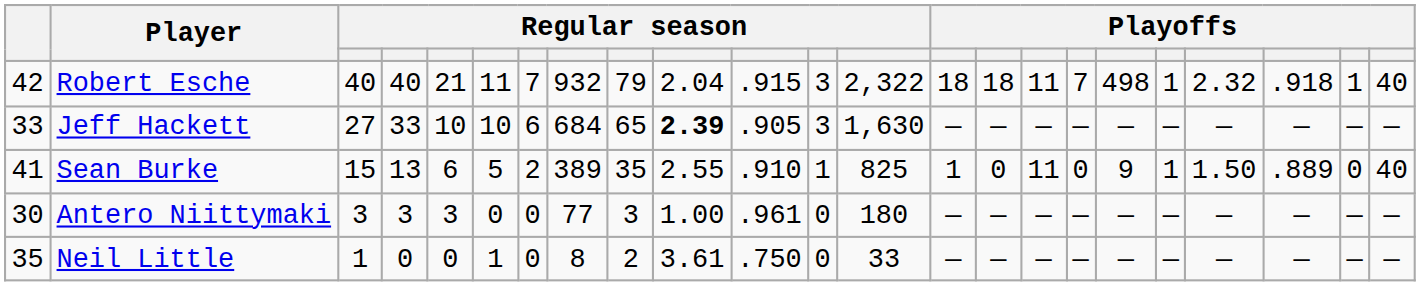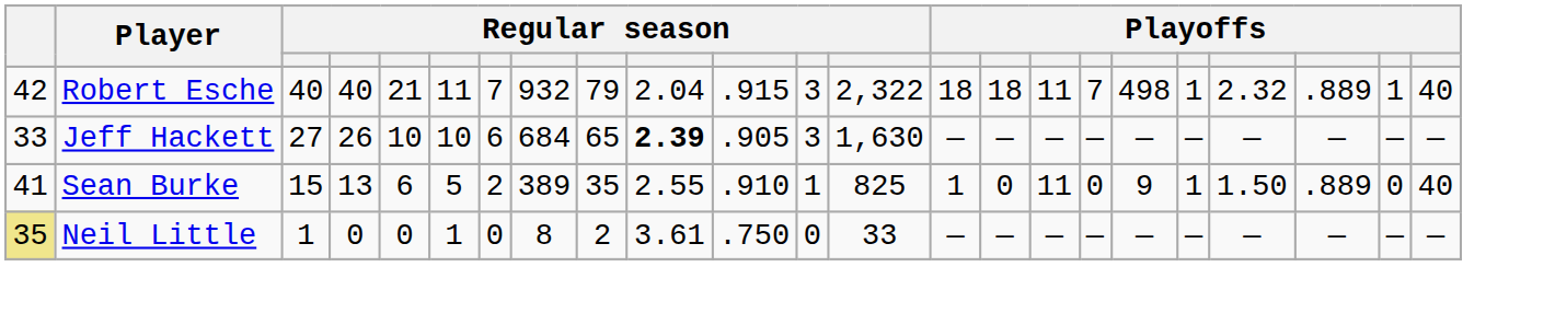Robert Esche | column 21: .918 -> .889
Jeff Hackett | column 4: 33 -> 26
- row: 30 | Antero Niittymaki | 3 | 3 | 3 | 0 | 0 | 77 | 3 | 1.00 | .961 | 0 | 180 | — | — | — | — | — | — | — | — | — | —
Neil Little | column 1: no background -> khaki background
